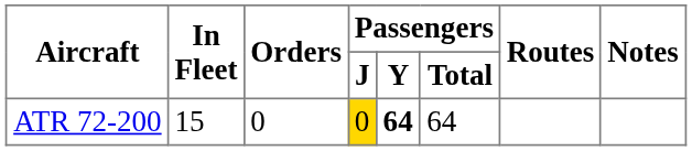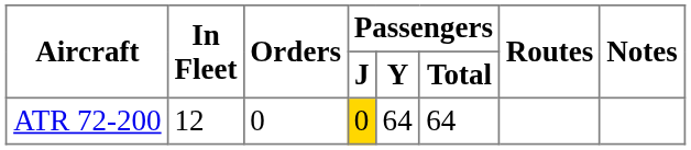ATR 72-200 | In Fleet: 15 -> 12
ATR 72-200 | Passengers / Y: bold -> normal
